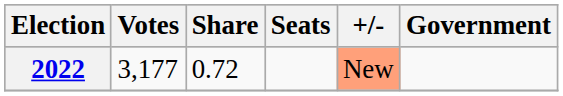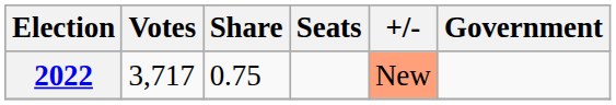2022 | Votes: 3,177 -> 3,717
2022 | Share: 0.72 -> 0.75
